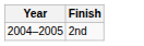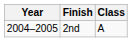+ column: Class | A
